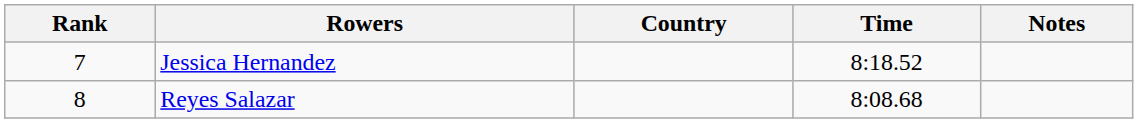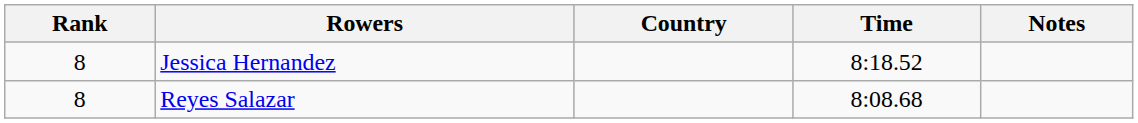Jessica Hernandez | Rank: 7 -> 8
